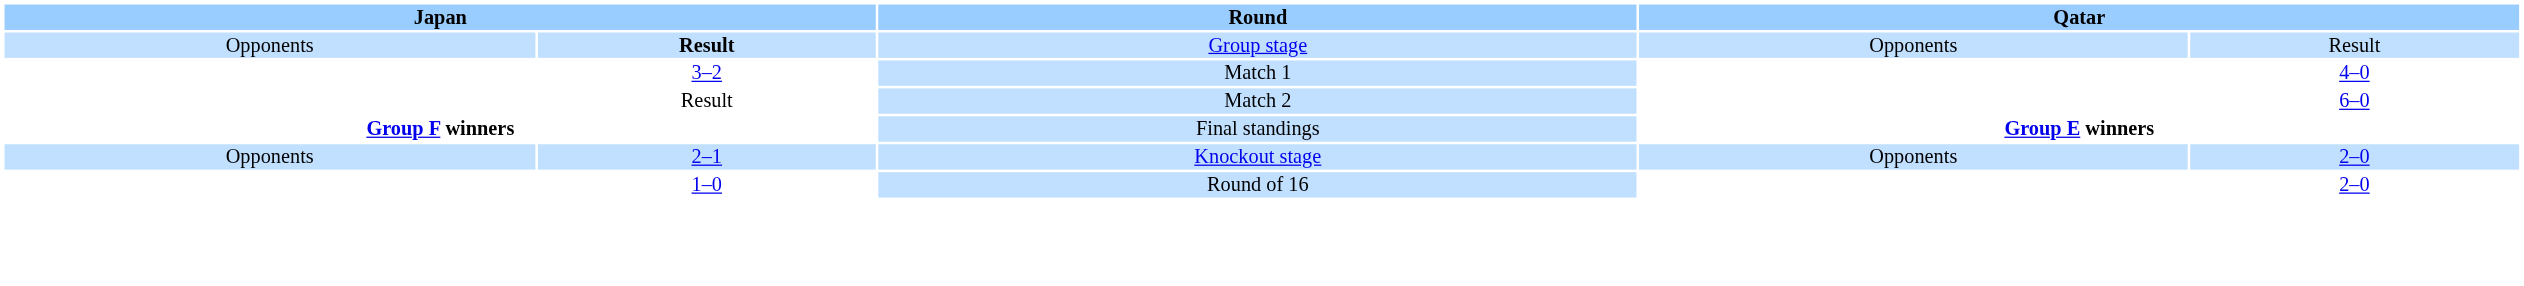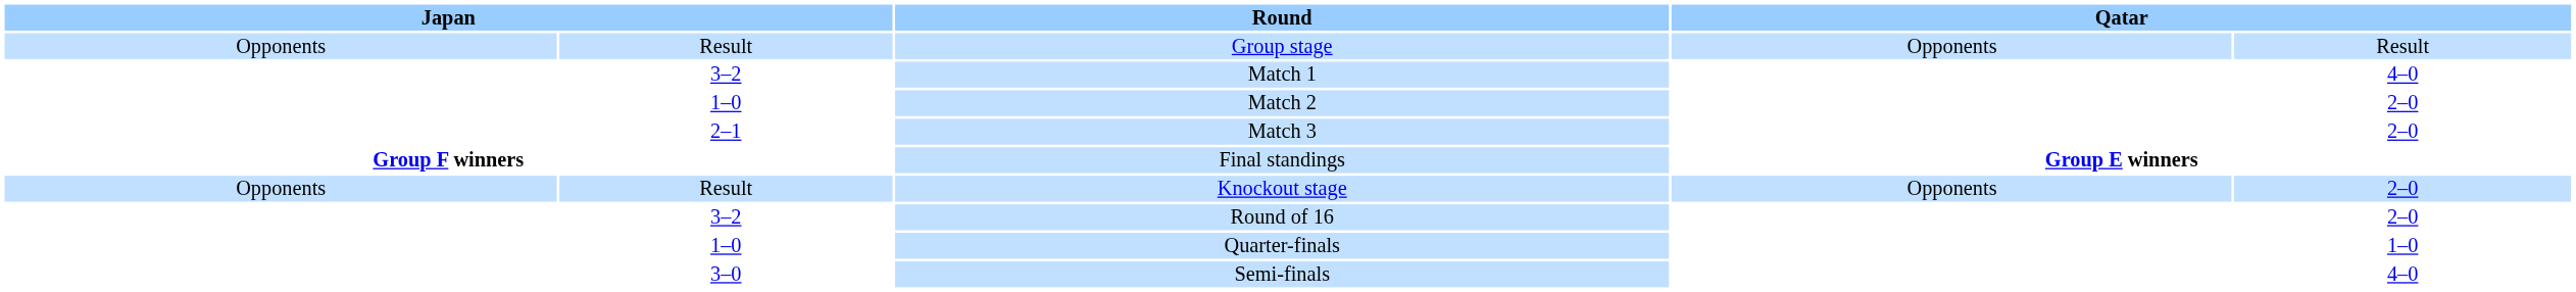Group stage | column 2: bold -> normal
Match 2 | column 2: Result -> 1–0
Match 2 | column 5: 6–0 -> 2–0
+ row: 2–1 | Match 3 | 2–0
Knockout stage | column 2: 2–1 -> Result
Round of 16 | column 2: 1–0 -> 3–2
+ row: 1–0 | Quarter-finals | 1–0
+ row: 3–0 | Semi-finals | 4–0
